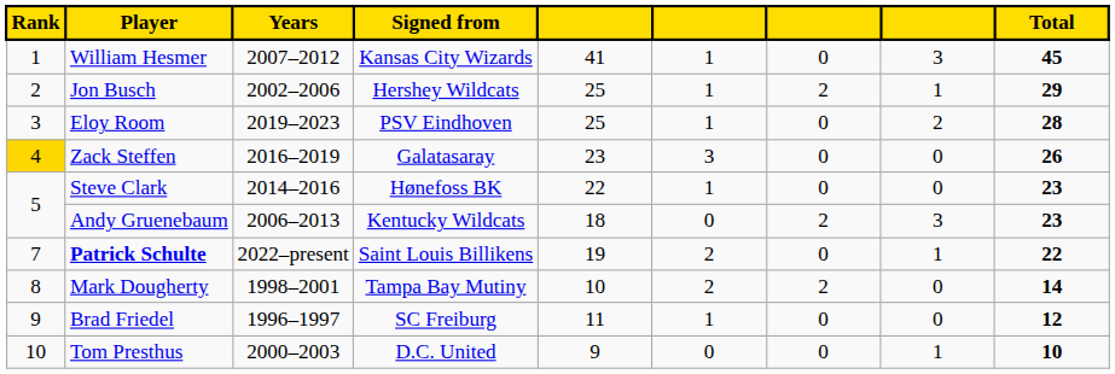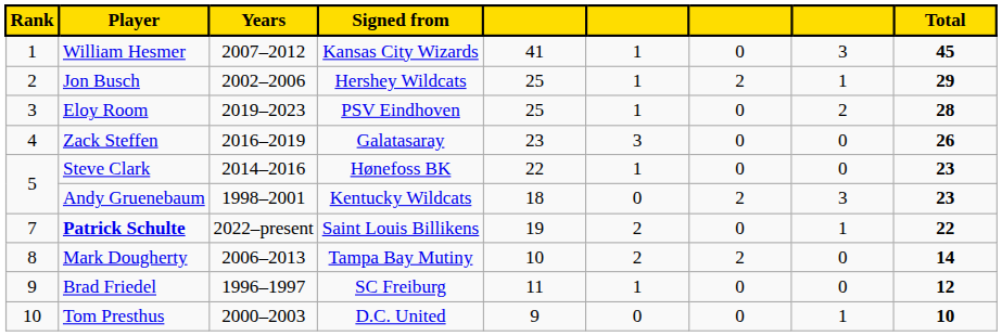Zack Steffen | Rank: gold background -> no background
Andy Gruenebaum | Years: 2006–2013 -> 1998–2001
Mark Dougherty | Years: 1998–2001 -> 2006–2013
